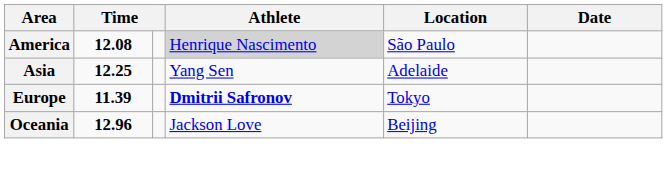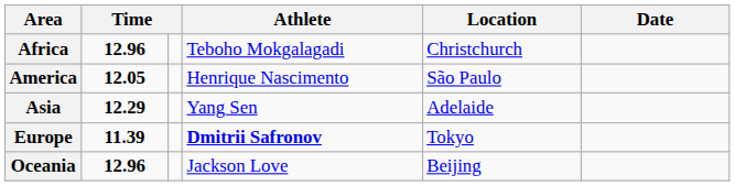+ row: Africa | 12.96 | Teboho Mokgalagadi | Christchurch
America | column 2: 12.08 -> 12.05
America | Athlete: lightgrey background -> no background
Asia | column 2: 12.25 -> 12.29
